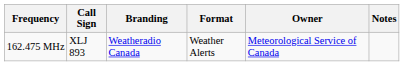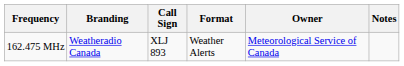columns swapped: Call Sign <-> Branding
